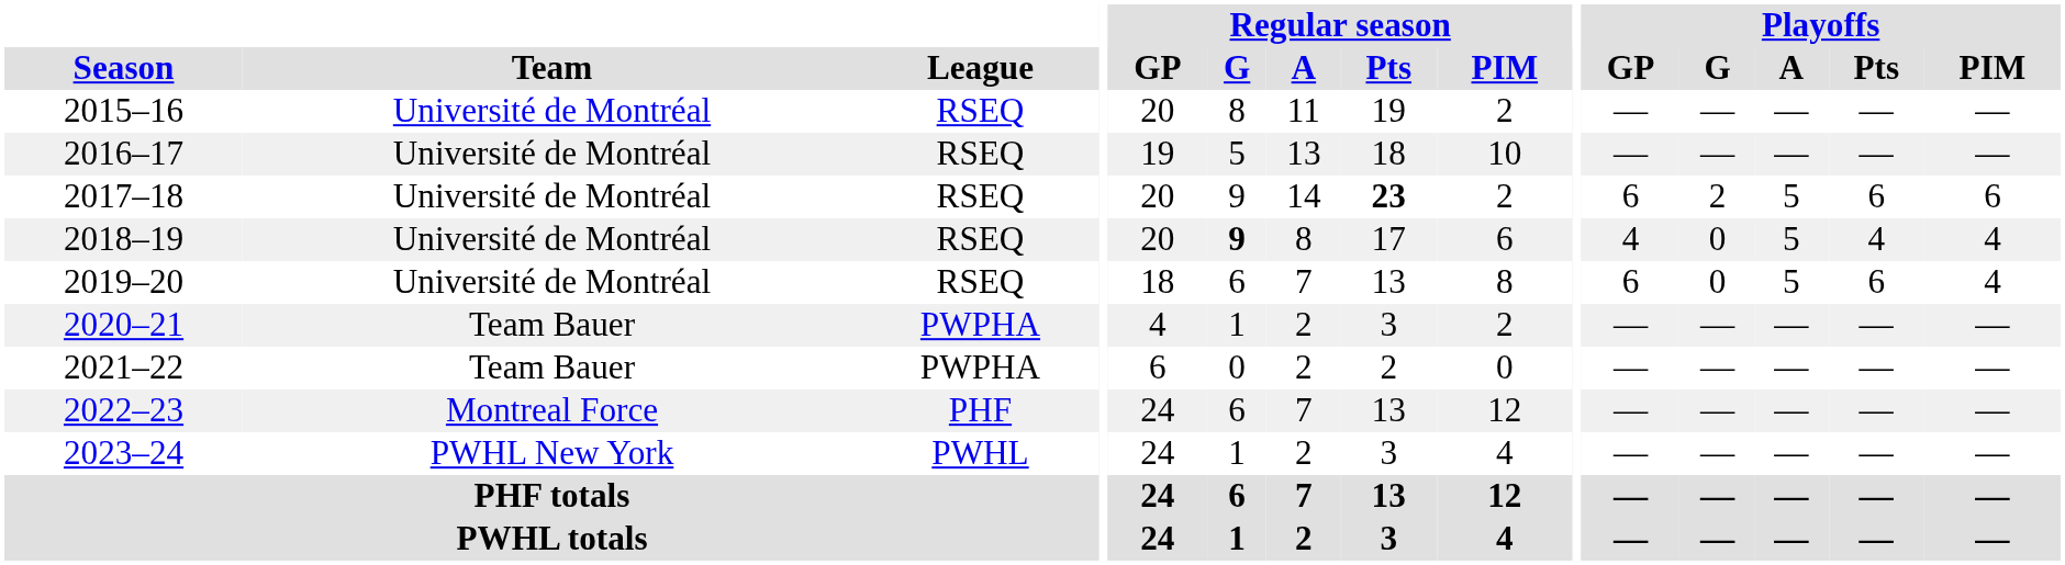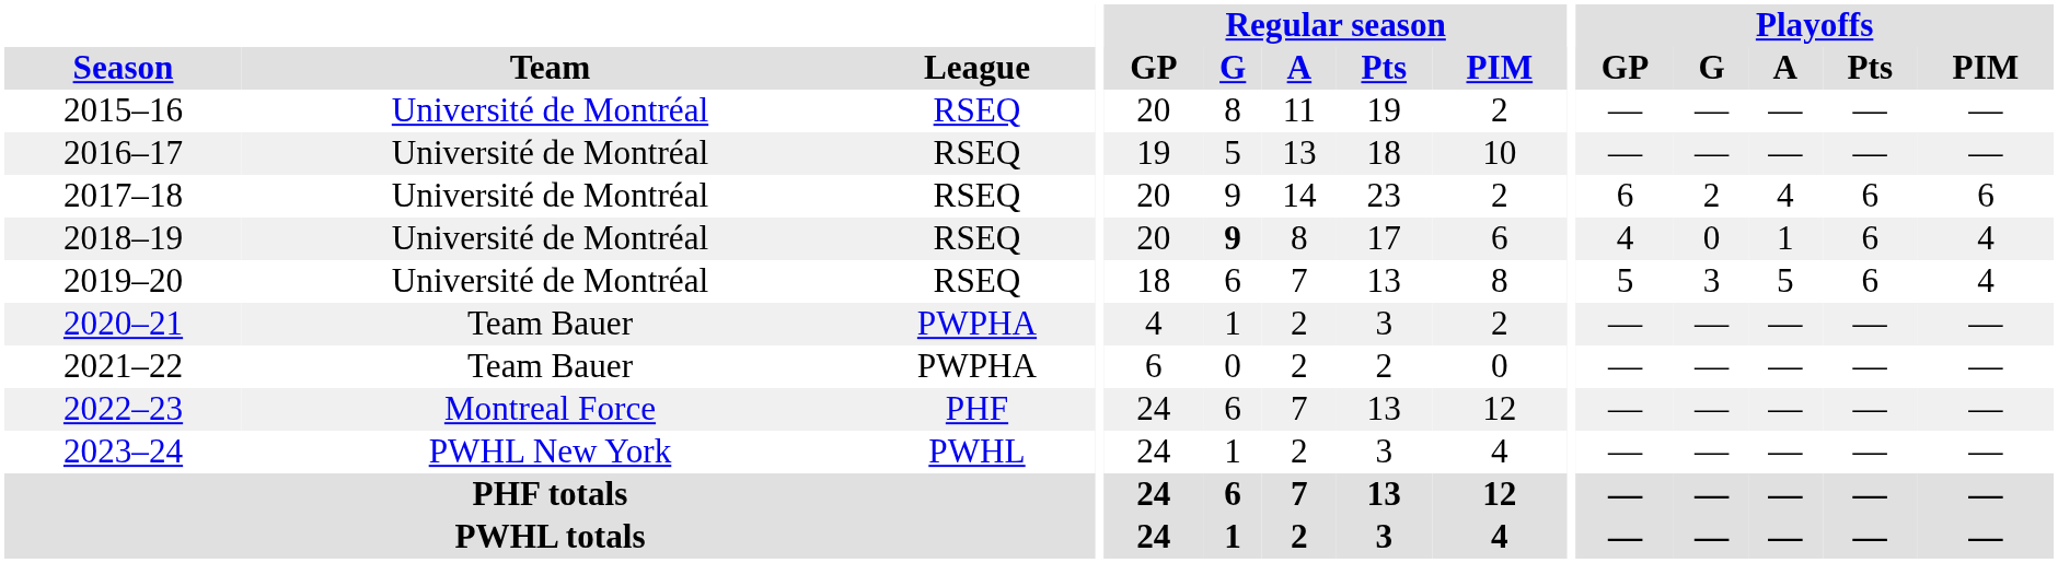2017–18 | Regular season / Pts: bold -> normal
2017–18 | Playoffs / A: 5 -> 4
2018–19 | Playoffs / A: 5 -> 1
2018–19 | Playoffs / Pts: 4 -> 6
2019–20 | Playoffs / GP: 6 -> 5
2019–20 | Playoffs / G: 0 -> 3
